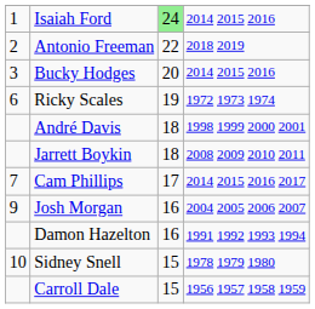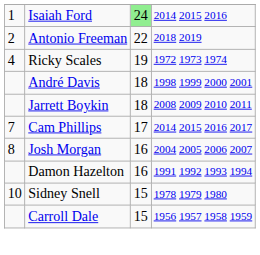- row: 3 | Bucky Hodges | 20 | 2014 2015 2016
Ricky Scales | column 1: 6 -> 4
Josh Morgan | column 1: 9 -> 8
